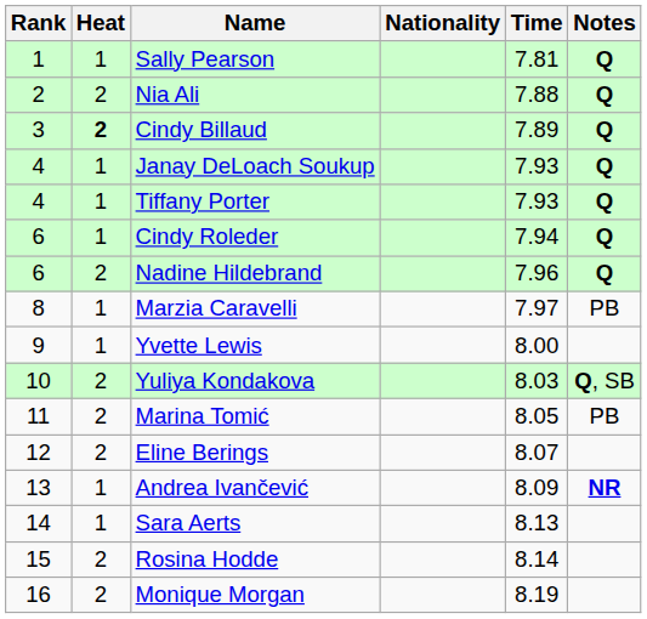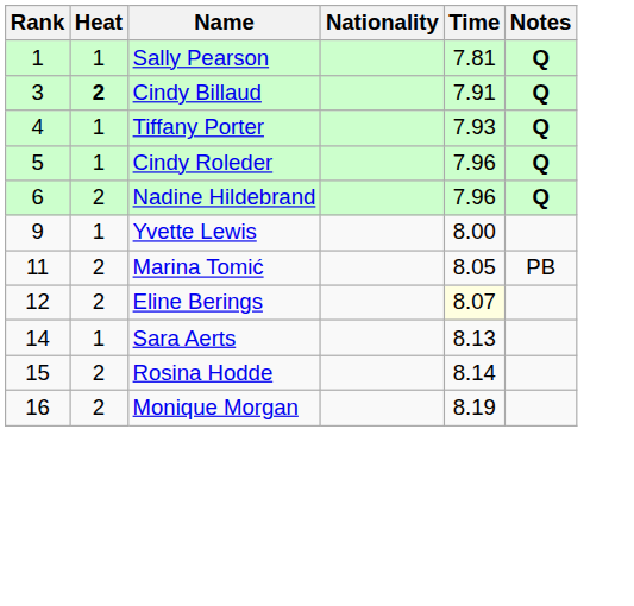- row: 2 | 2 | Nia Ali | 7.88 | Q
Cindy Billaud | Time: 7.89 -> 7.91
- row: 4 | 1 | Janay DeLoach Soukup | 7.93 | Q
Cindy Roleder | Rank: 6 -> 5
Cindy Roleder | Time: 7.94 -> 7.96
- row: 8 | 1 | Marzia Caravelli | 7.97 | PB
- row: 10 | 2 | Yuliya Kondakova | 8.03 | Q, SB
Eline Berings | Time: no background -> lightyellow background
- row: 13 | 1 | Andrea Ivančević | 8.09 | NR
